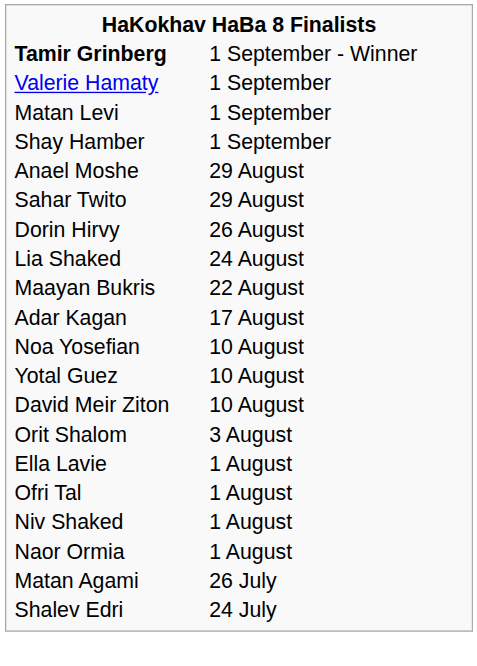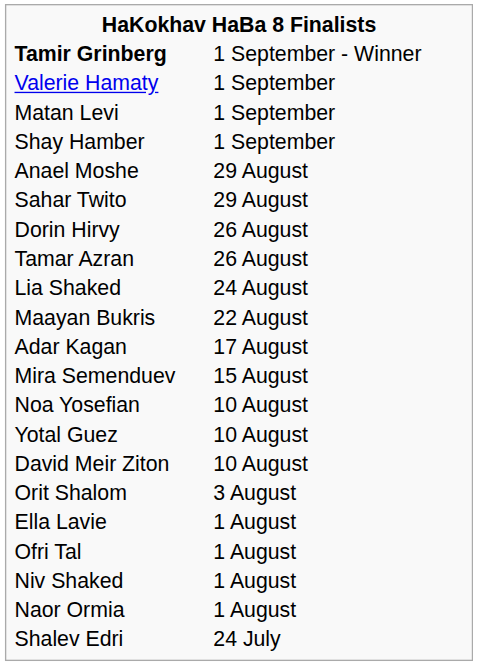+ row: Tamar Azran | 26 August
+ row: Mira Semenduev | 15 August
- row: Matan Agami | 26 July
